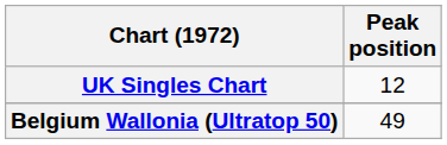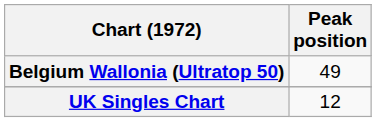rows swapped: Belgium Wallonia (Ultratop 50) <-> UK Singles Chart
